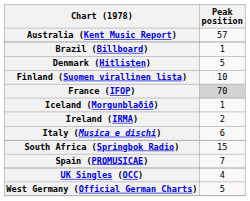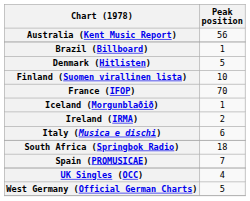Australia (Kent Music Report) | Peak position: 57 -> 56
France (IFOP) | Peak position: lightgrey background -> no background
South Africa (Springbok Radio) | Peak position: 15 -> 18
